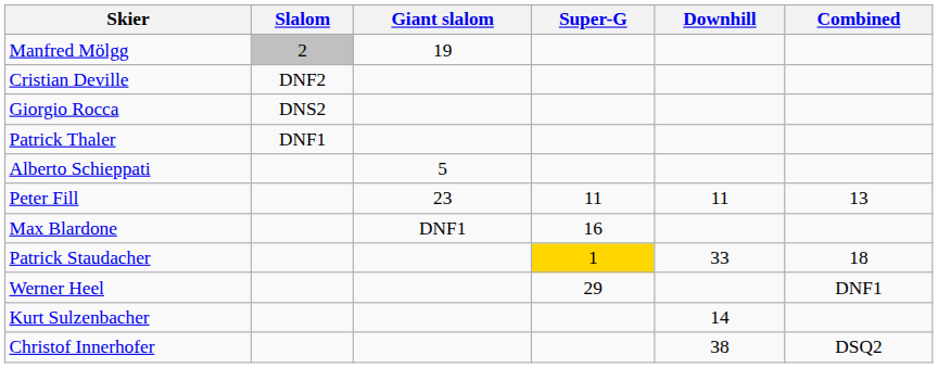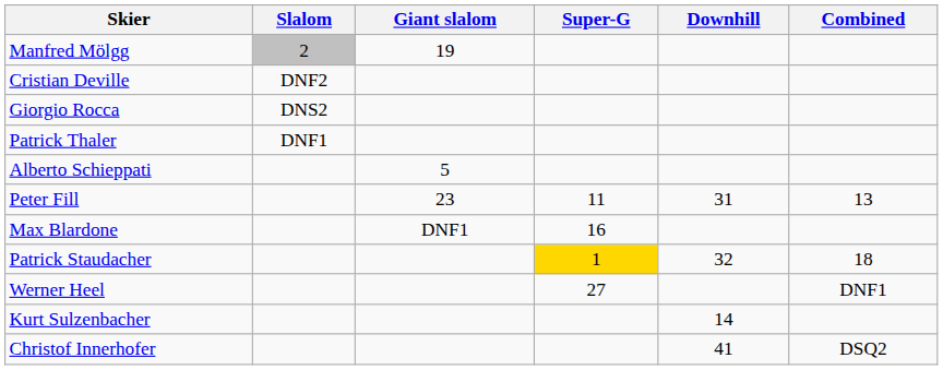Peter Fill | Downhill: 11 -> 31
Patrick Staudacher | Downhill: 33 -> 32
Werner Heel | Super-G: 29 -> 27
Christof Innerhofer | Downhill: 38 -> 41
